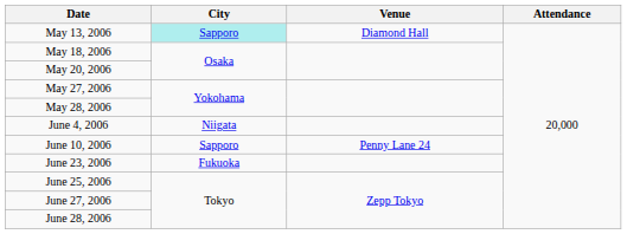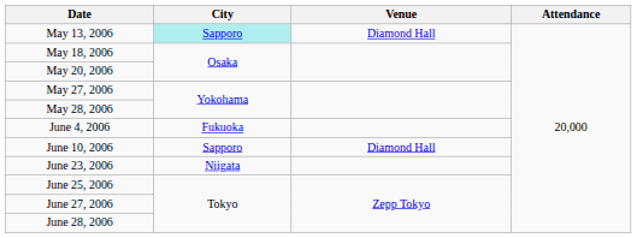June 4, 2006 | City: Niigata -> Fukuoka
June 10, 2006 | Venue: Penny Lane 24 -> Diamond Hall
June 23, 2006 | City: Fukuoka -> Niigata
